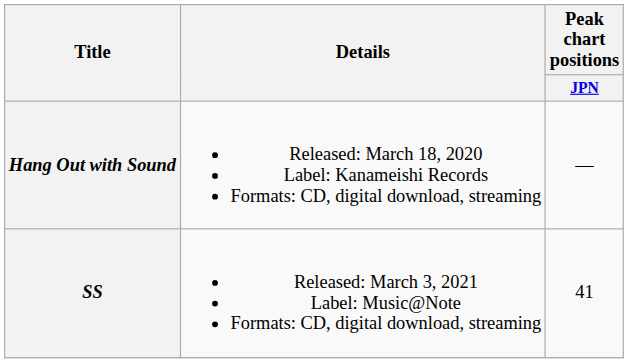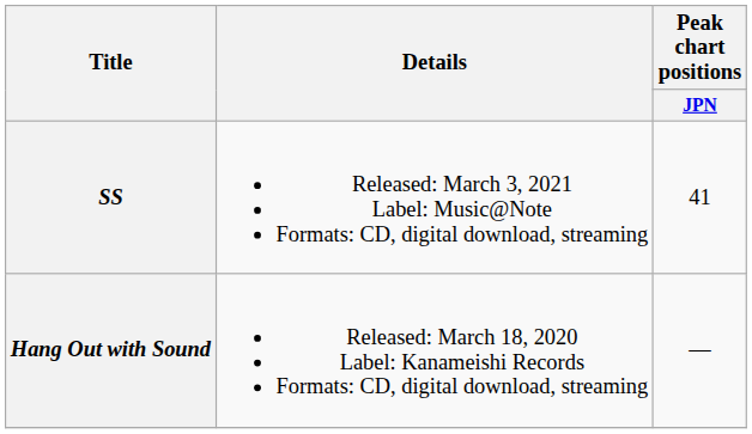rows swapped: Hang Out with Sound <-> SS
